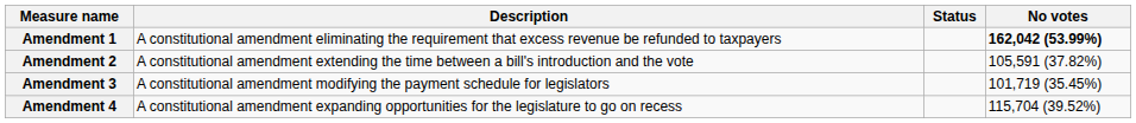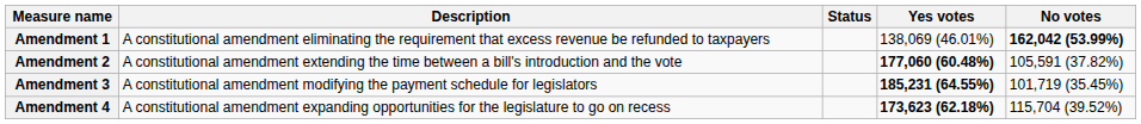+ column: Yes votes | 138,069 (46.01%) | 177,060 (60.48%) | 185,231 (64.55%) | 173,623 (62.18%)
